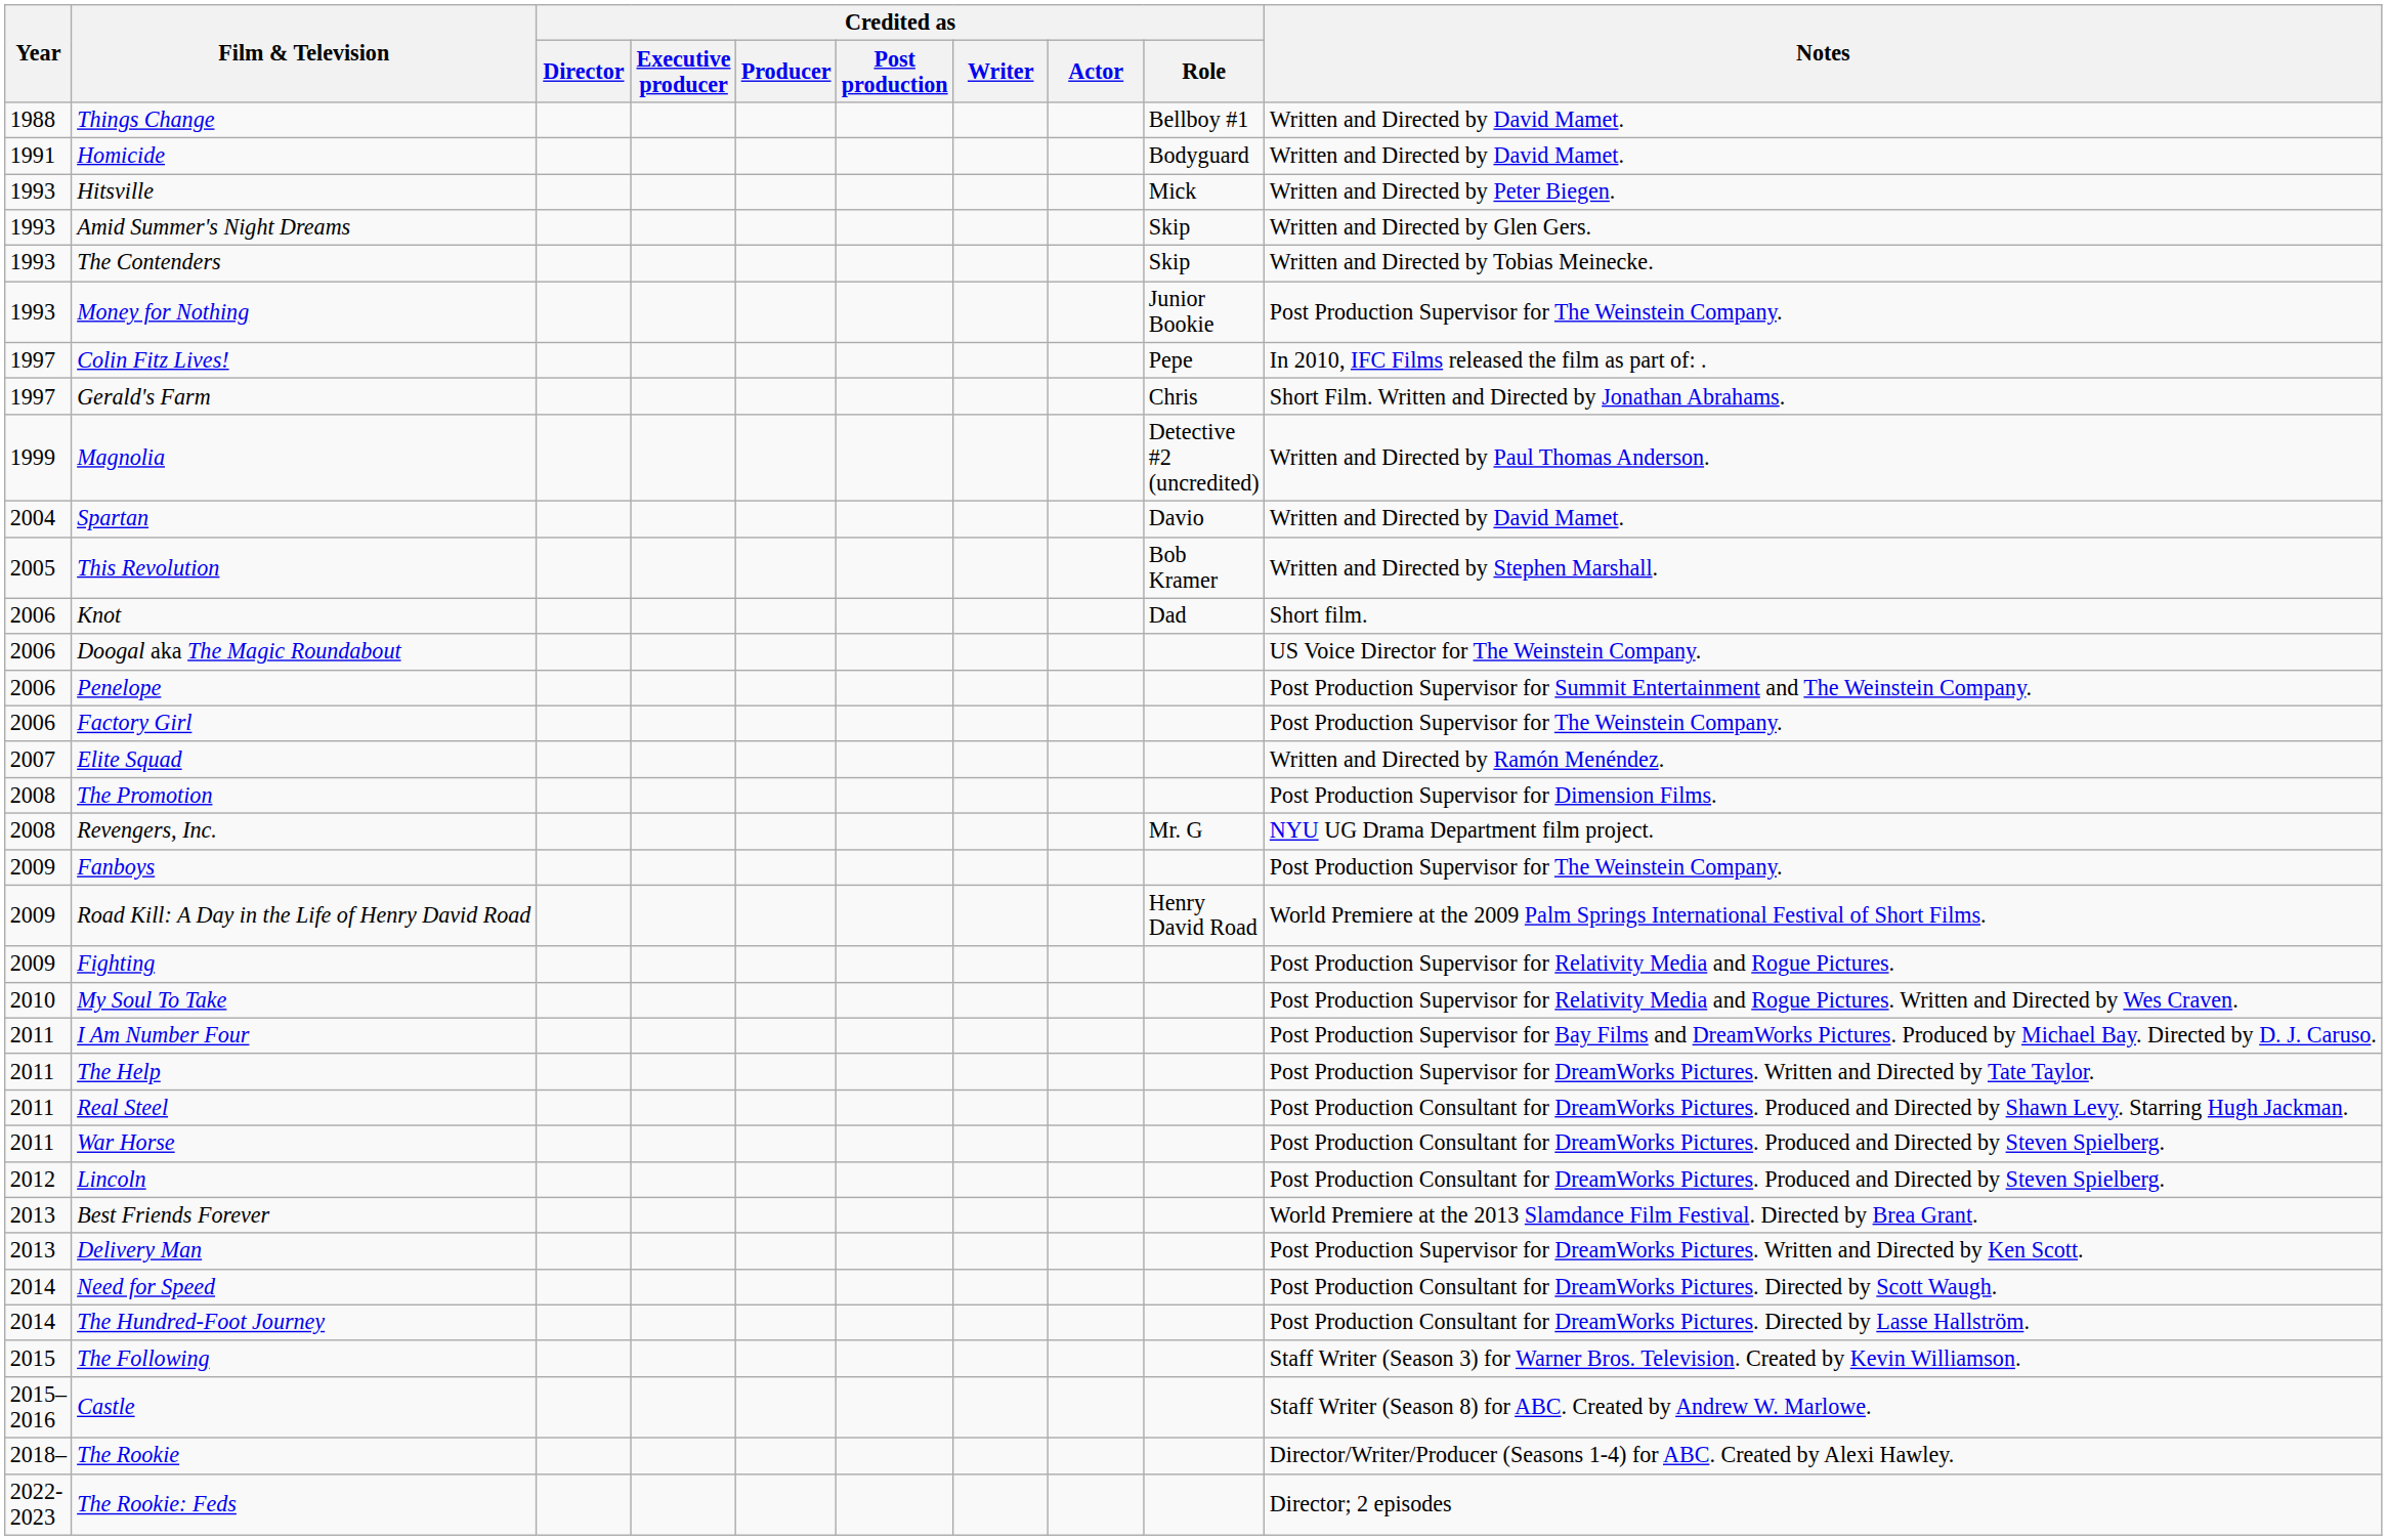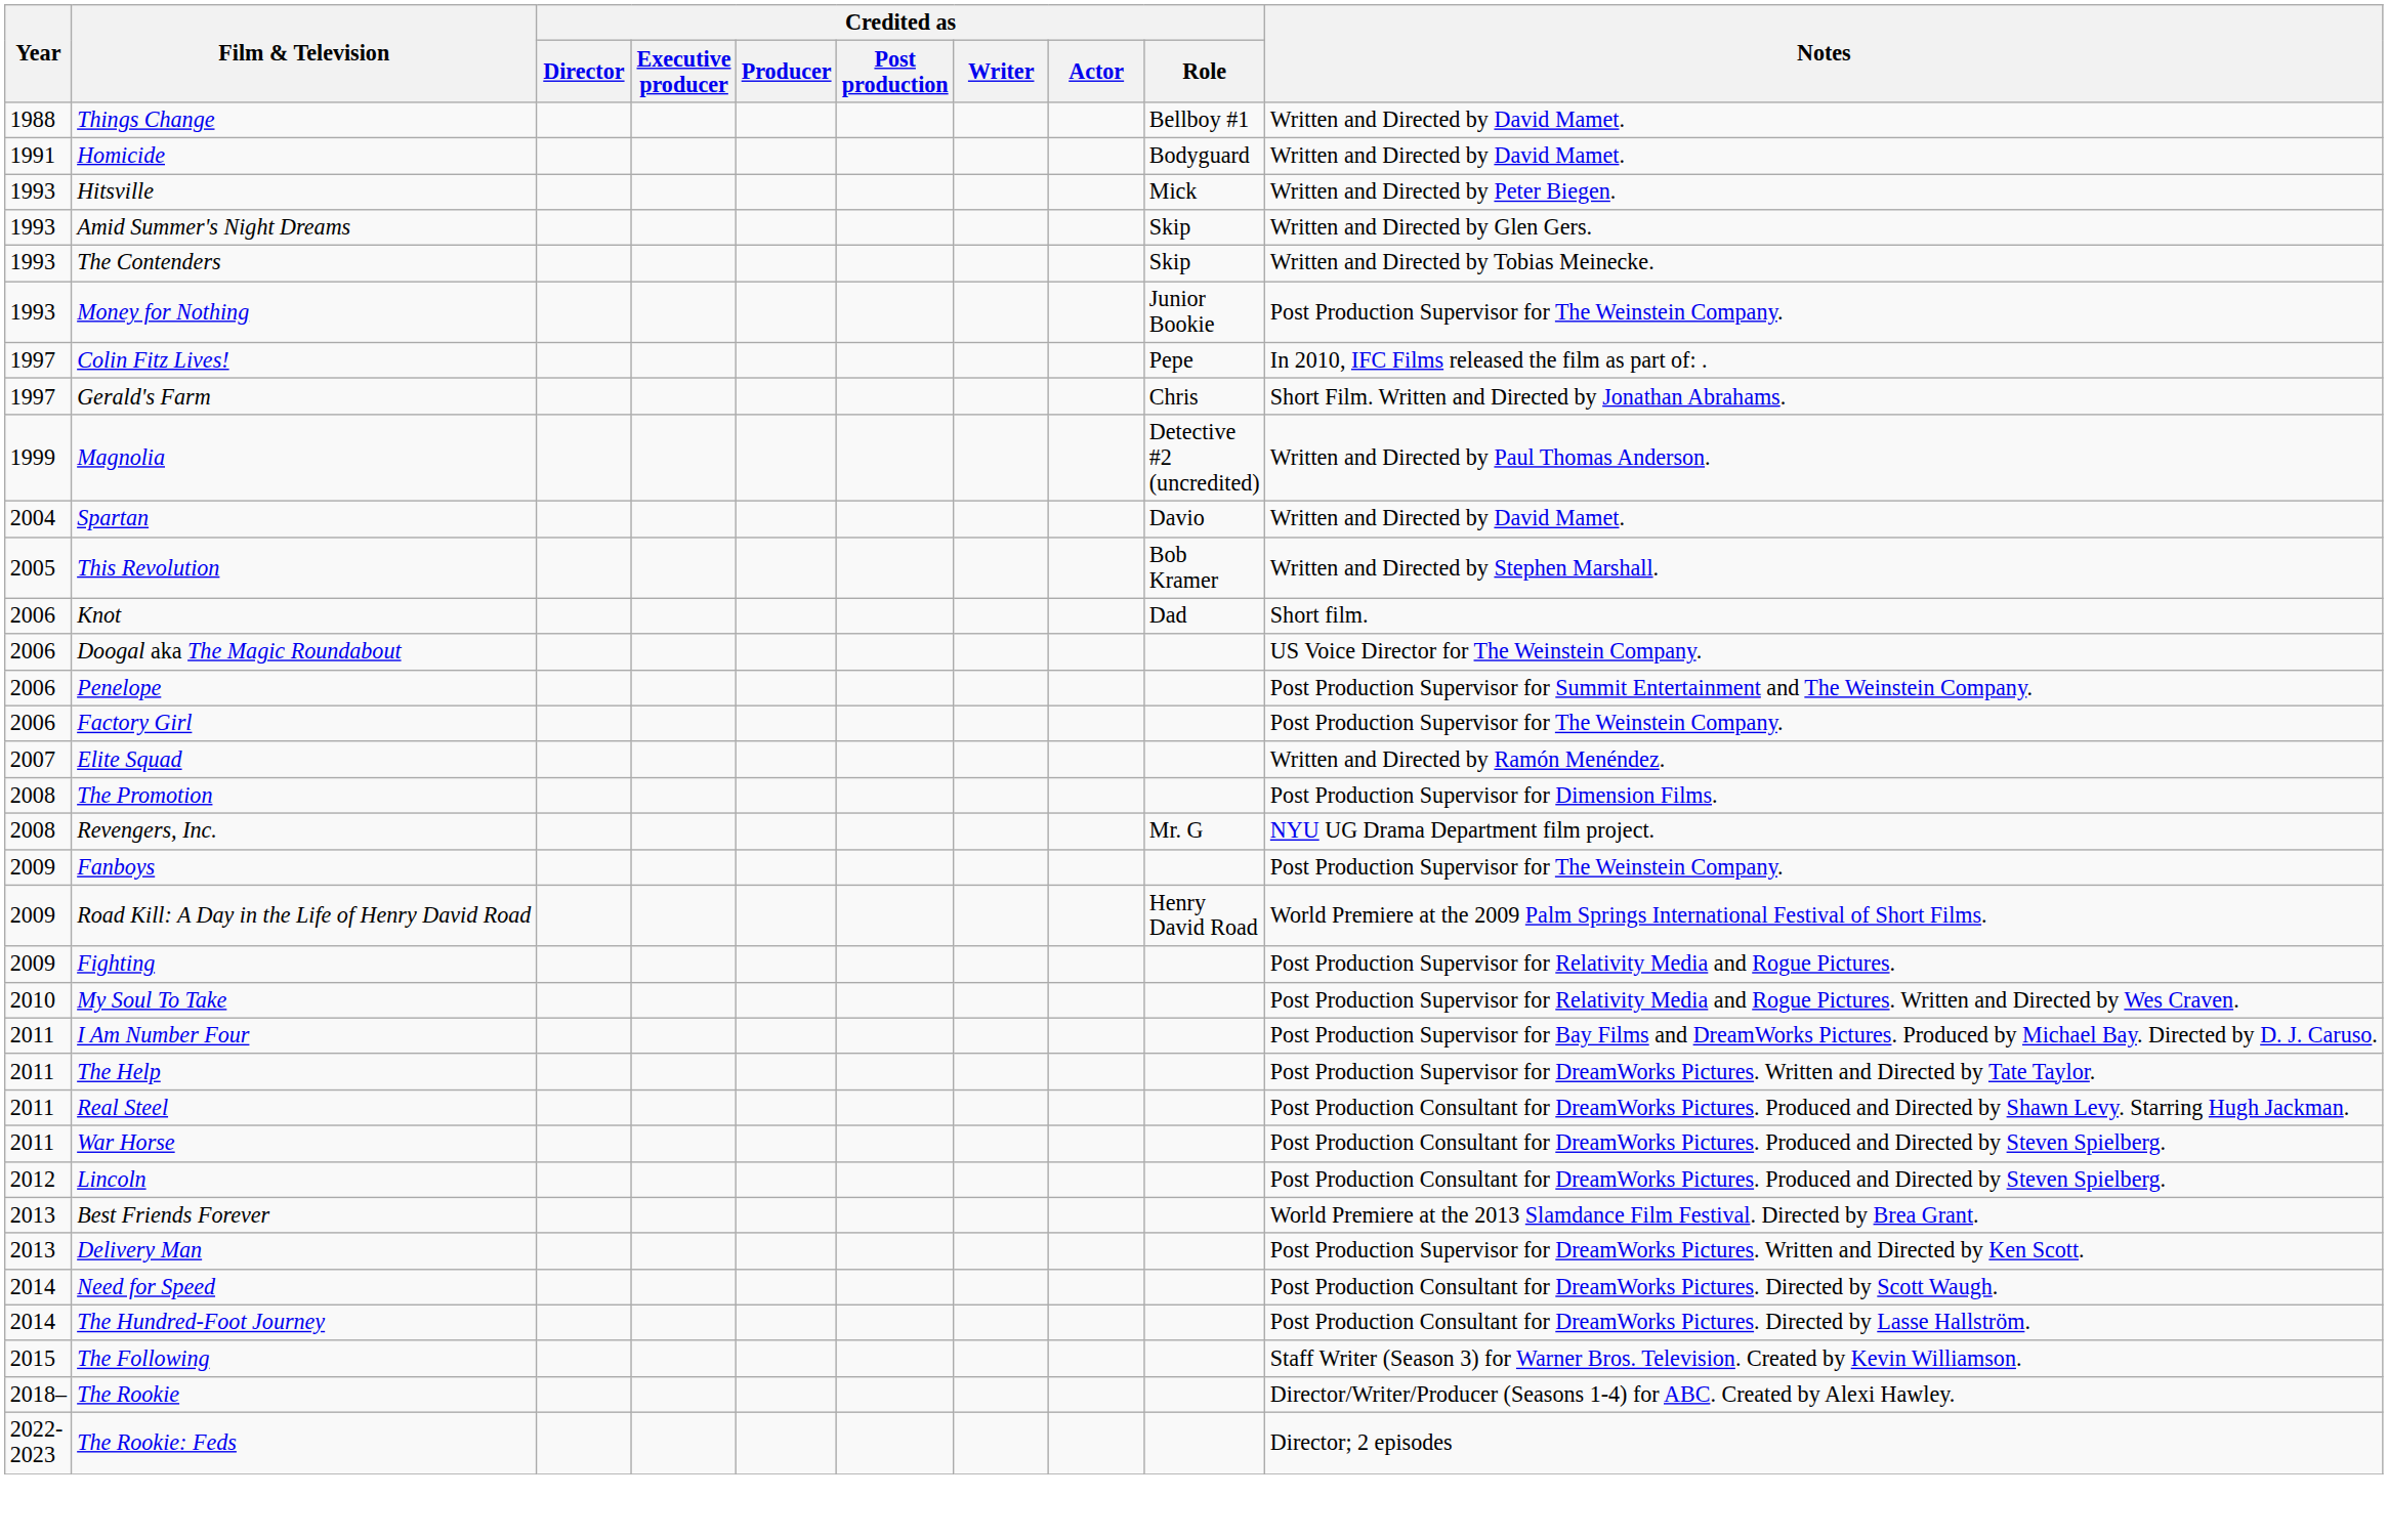- row: 2015–2016 | Castle | Staff Writer (Season 8) for ABC. Created by Andrew W. Marlowe.
